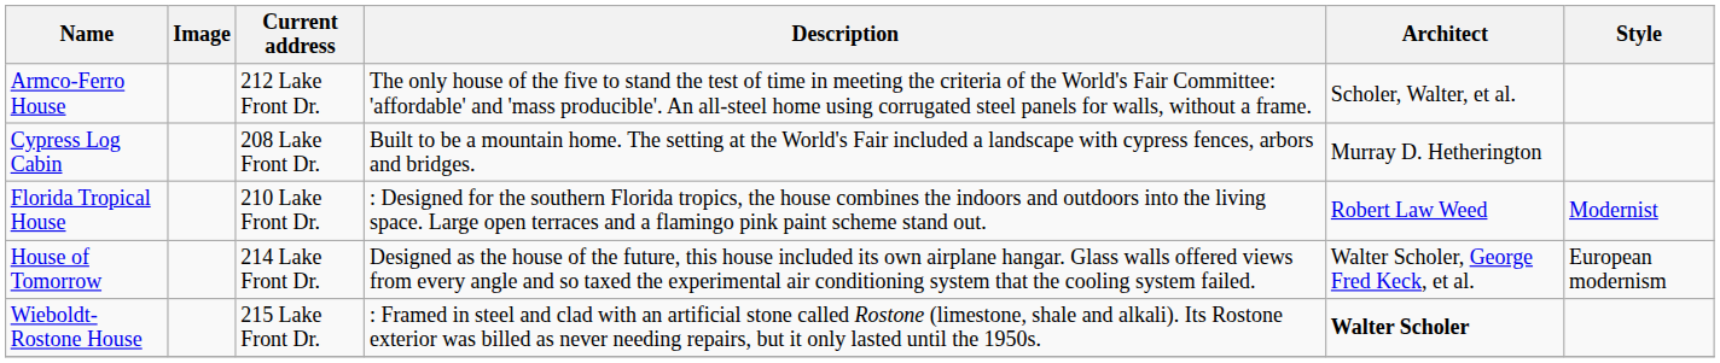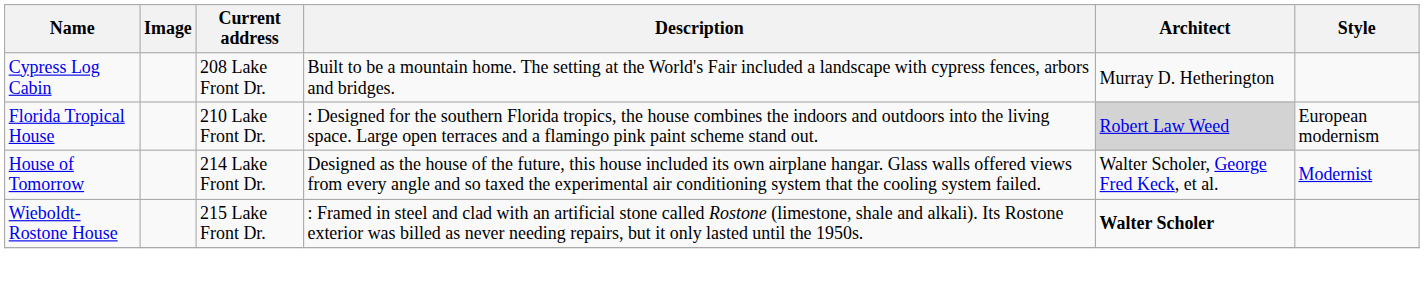- row: Armco-Ferro House | 212 Lake Front Dr. | The only house of the five to stand the test of time in meeting the criteria of the World's Fair Committee: 'affordable' and 'mass producible'. An all-steel home using corrugated steel panels for walls, without a frame. | Scholer, Walter, et al.
Florida Tropical House | Architect: no background -> lightgrey background
Florida Tropical House | Style: Modernist -> European modernism
House of Tomorrow | Style: European modernism -> Modernist
